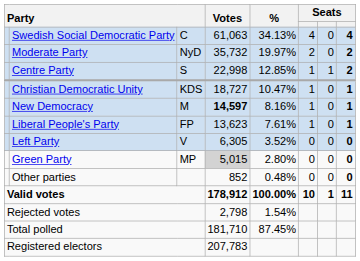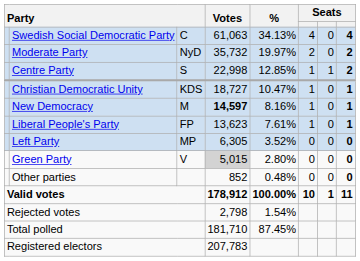Left Party | column 3: V -> MP
Green Party | column 3: MP -> V
